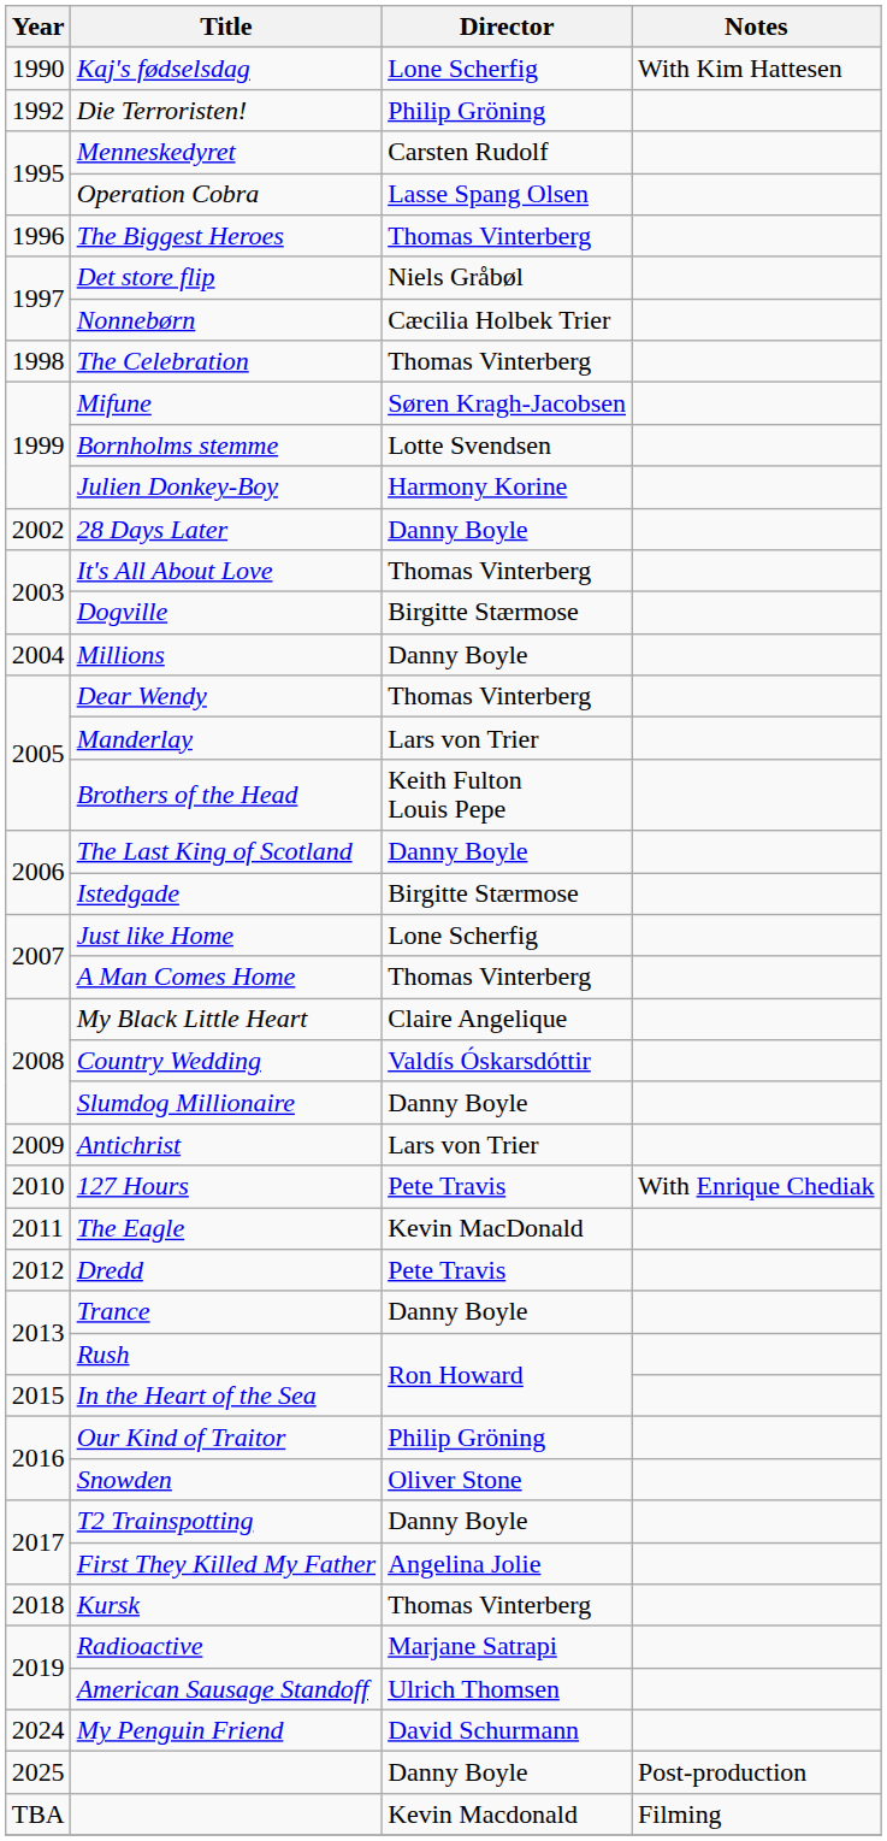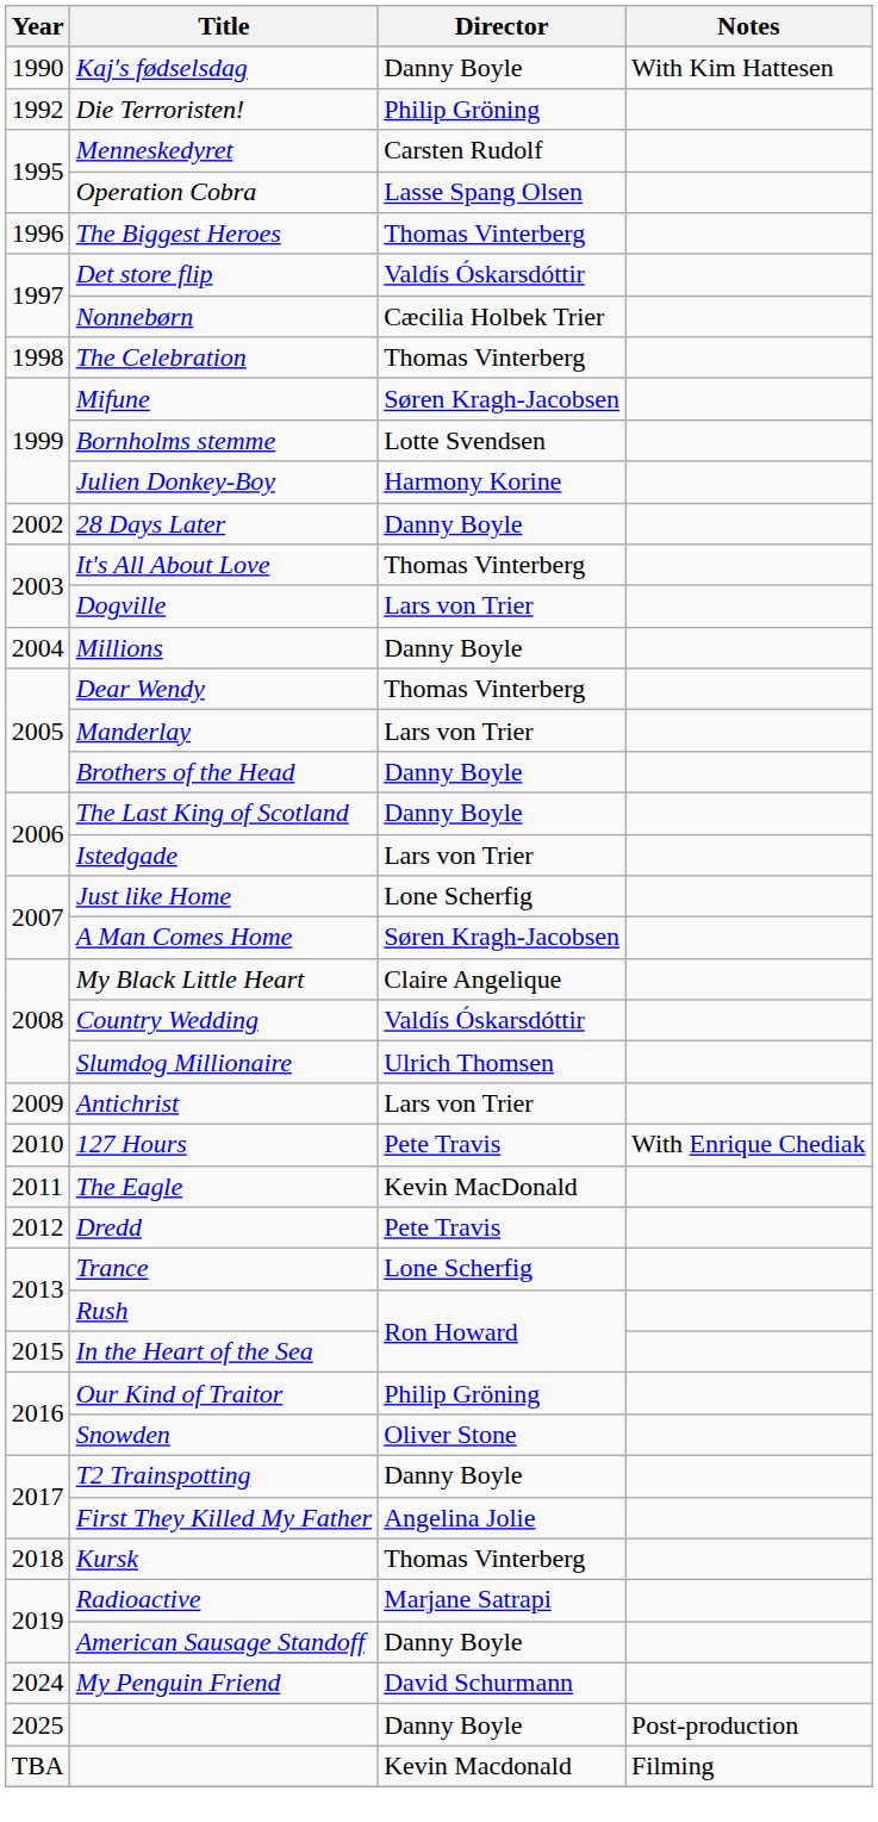Kaj's fødselsdag | Director: Lone Scherfig -> Danny Boyle
Det store flip | Director: Niels Gråbøl -> Valdís Óskarsdóttir
Dogville | Director: Birgitte Stærmose -> Lars von Trier
Brothers of the Head | Director: Keith Fulton Louis Pepe -> Danny Boyle
Istedgade | Director: Birgitte Stærmose -> Lars von Trier
A Man Comes Home | Director: Thomas Vinterberg -> Søren Kragh-Jacobsen
Slumdog Millionaire | Director: Danny Boyle -> Ulrich Thomsen
Trance | Director: Danny Boyle -> Lone Scherfig
American Sausage Standoff | Director: Ulrich Thomsen -> Danny Boyle
